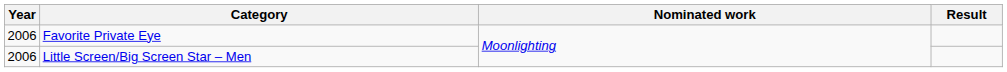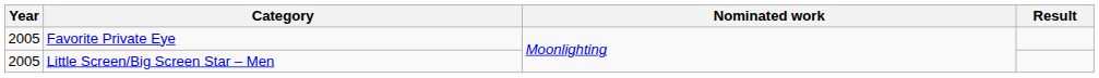Favorite Private Eye | Year: 2006 -> 2005
Little Screen/Big Screen Star – Men | Year: 2006 -> 2005
